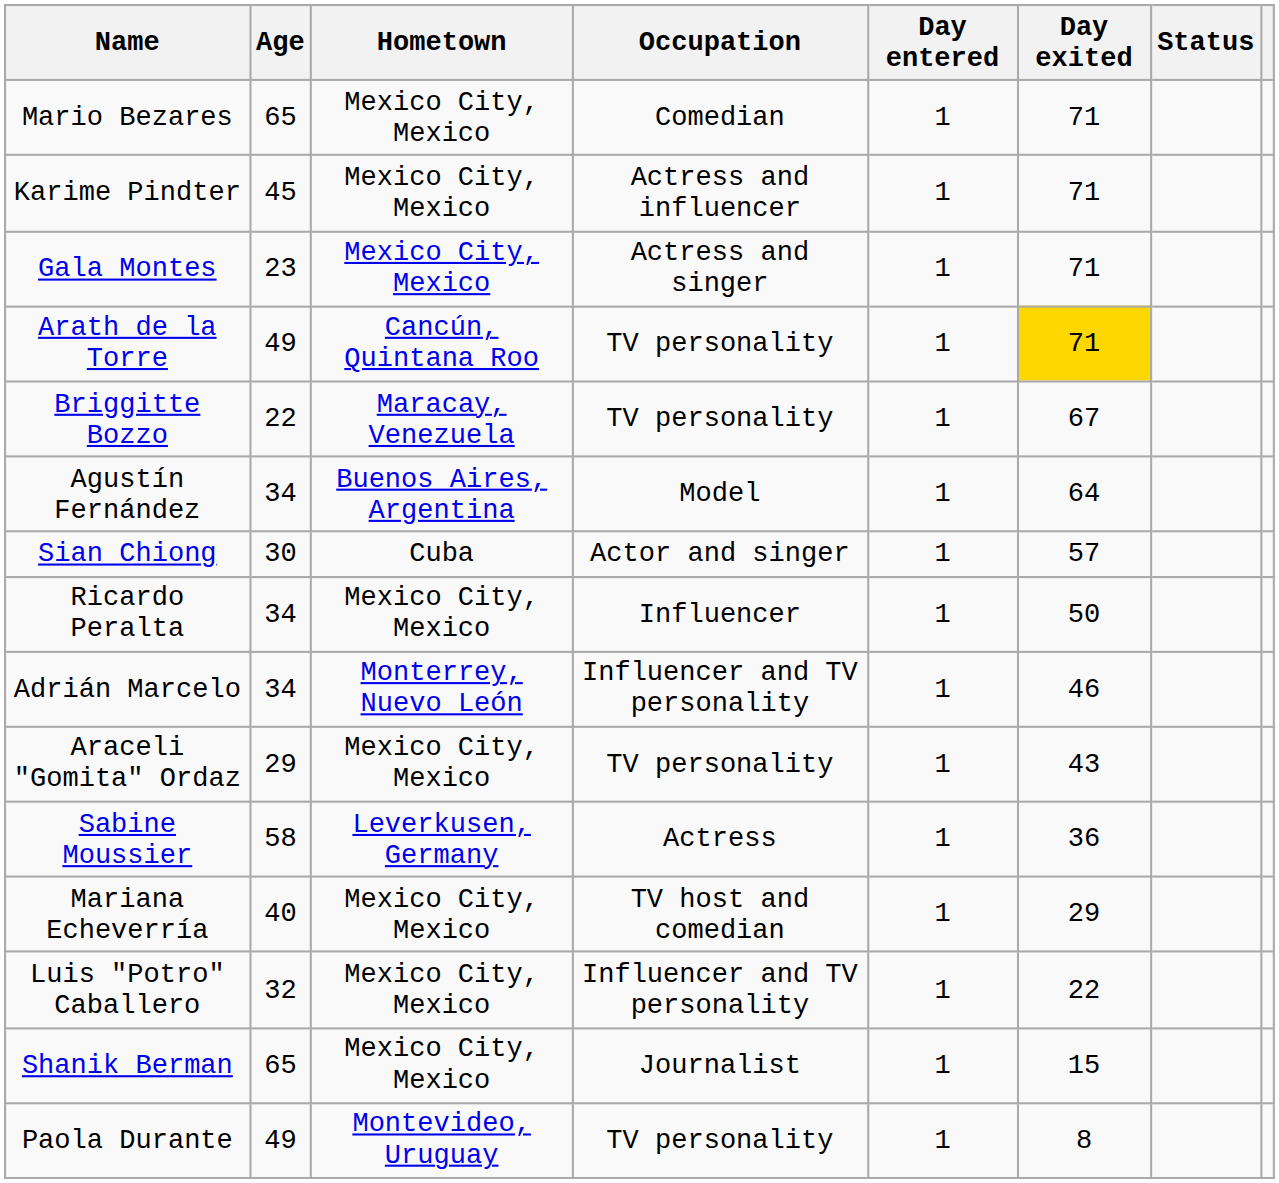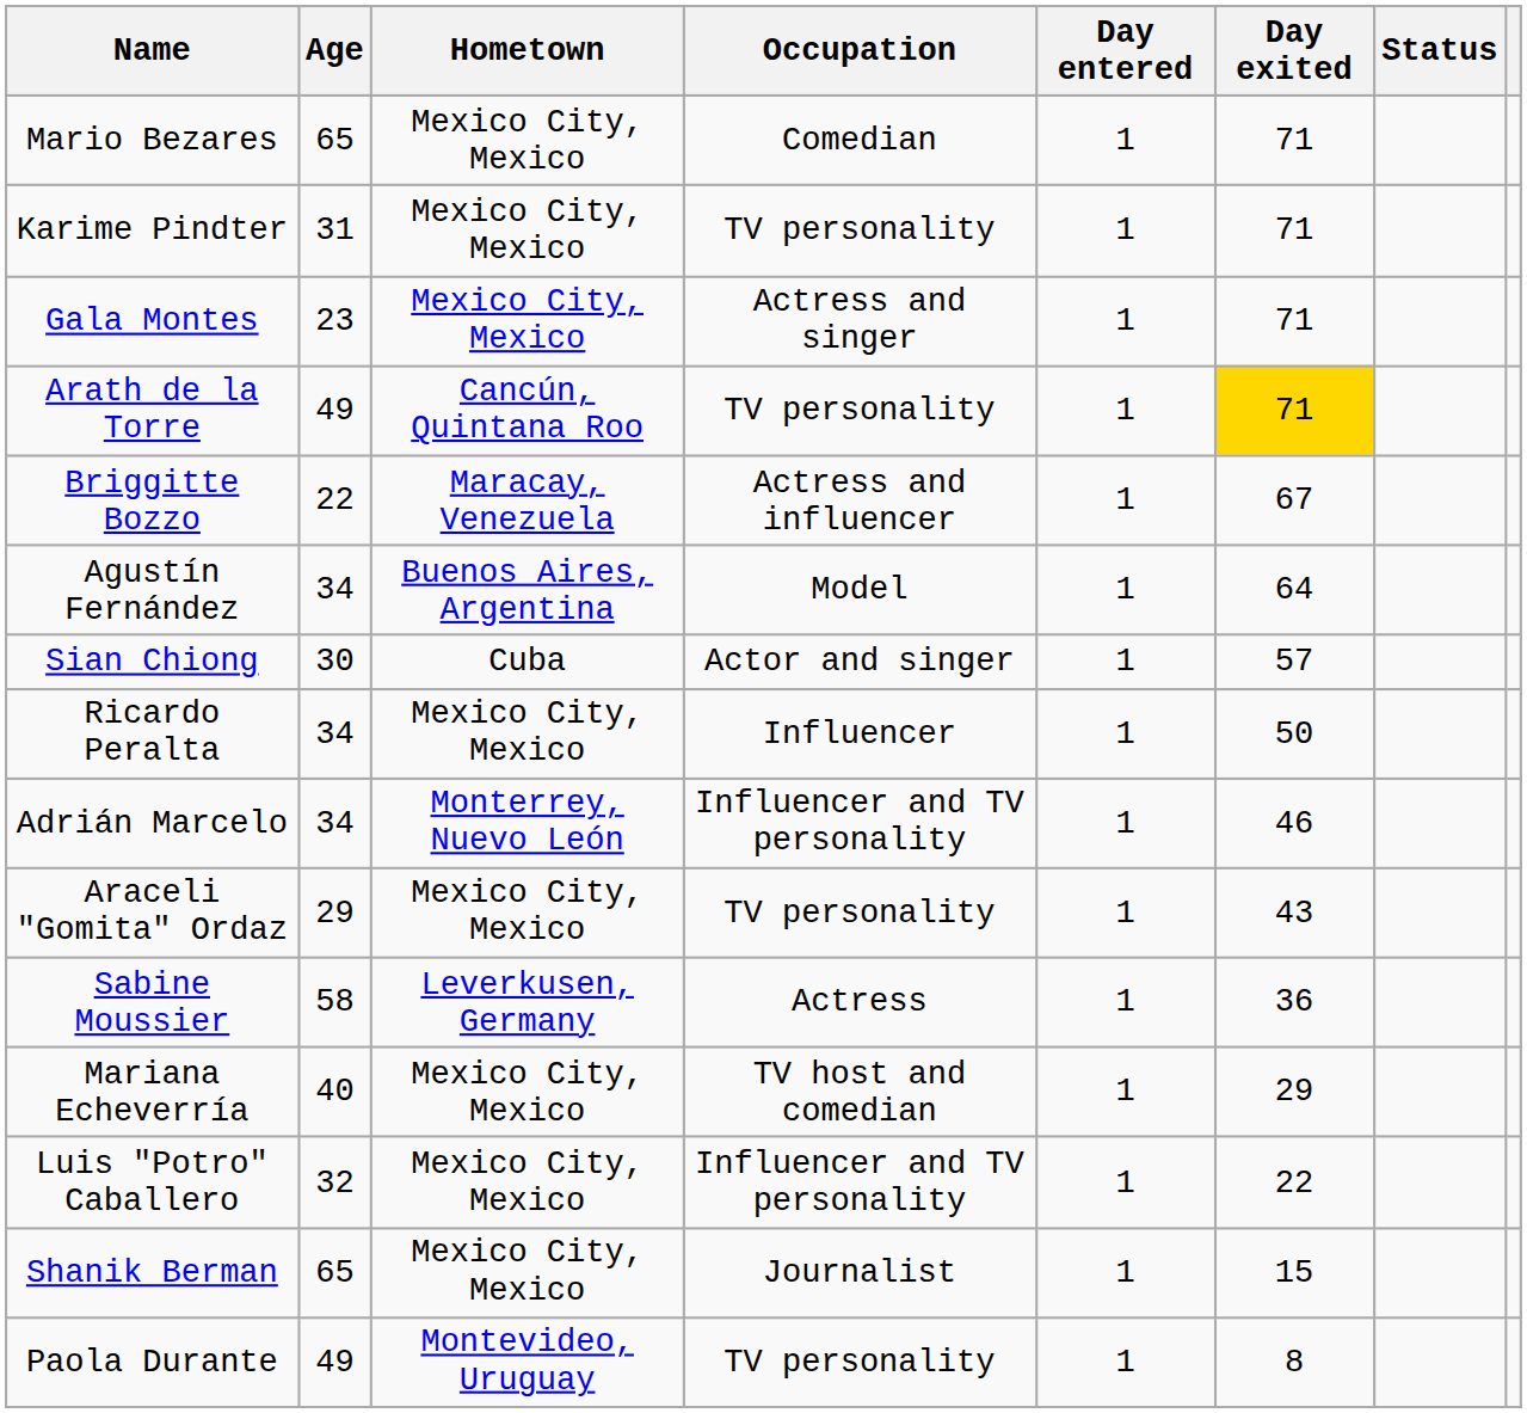Karime Pindter | Age: 45 -> 31
Karime Pindter | Occupation: Actress and influencer -> TV personality
Briggitte Bozzo | Occupation: TV personality -> Actress and influencer
